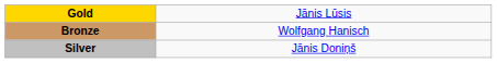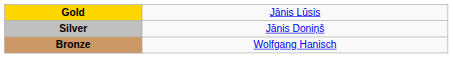rows swapped: Silver <-> Bronze
